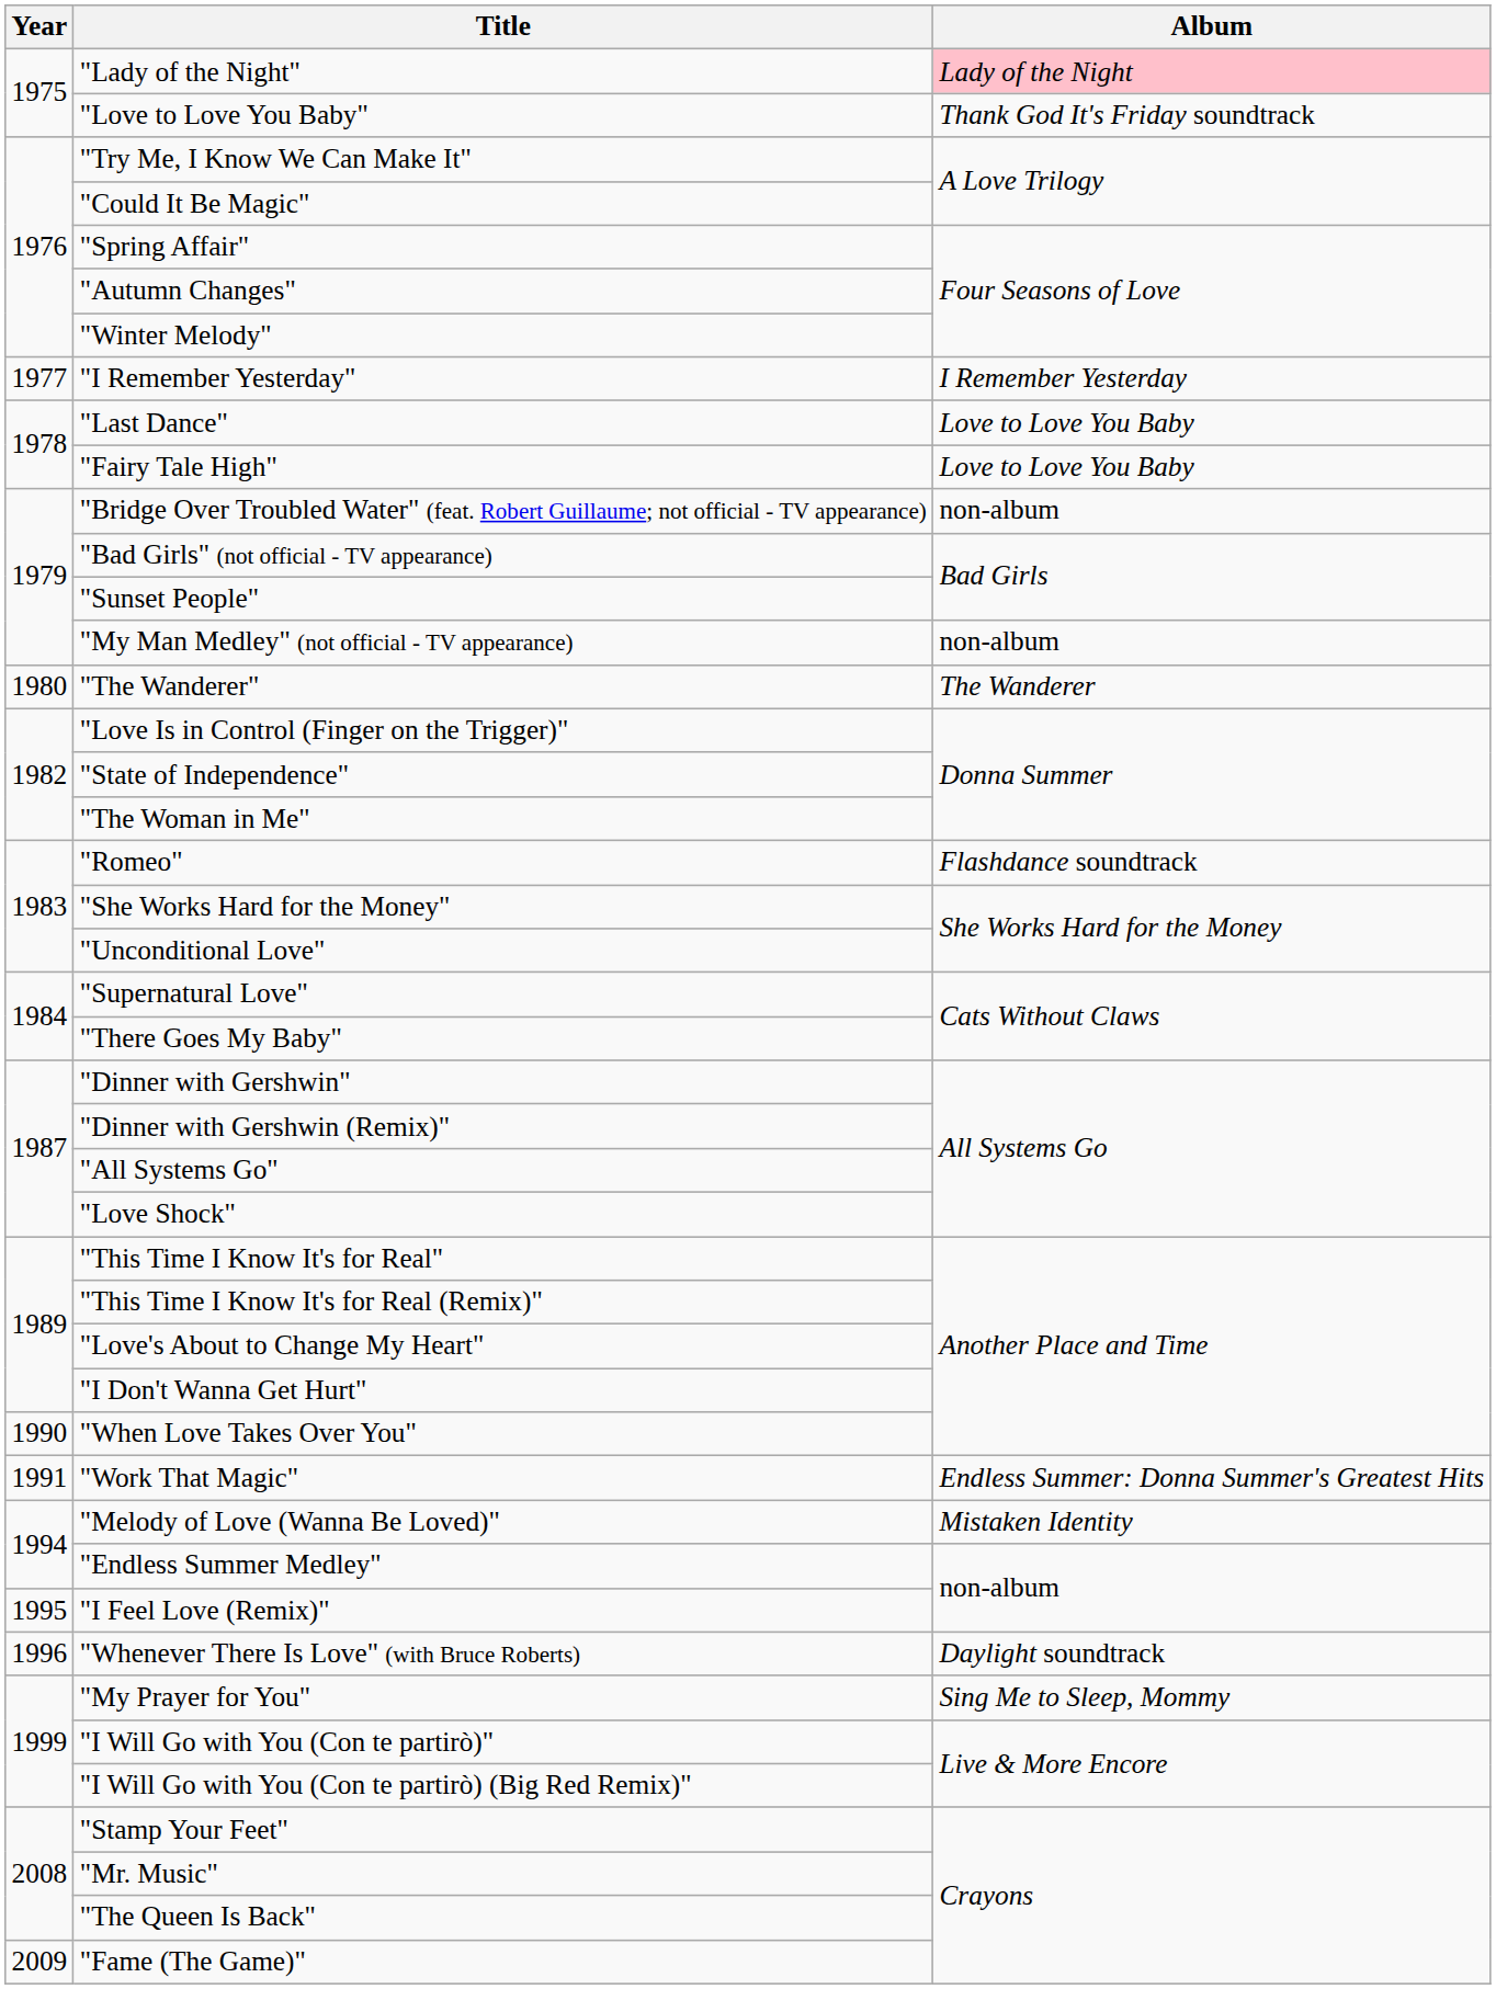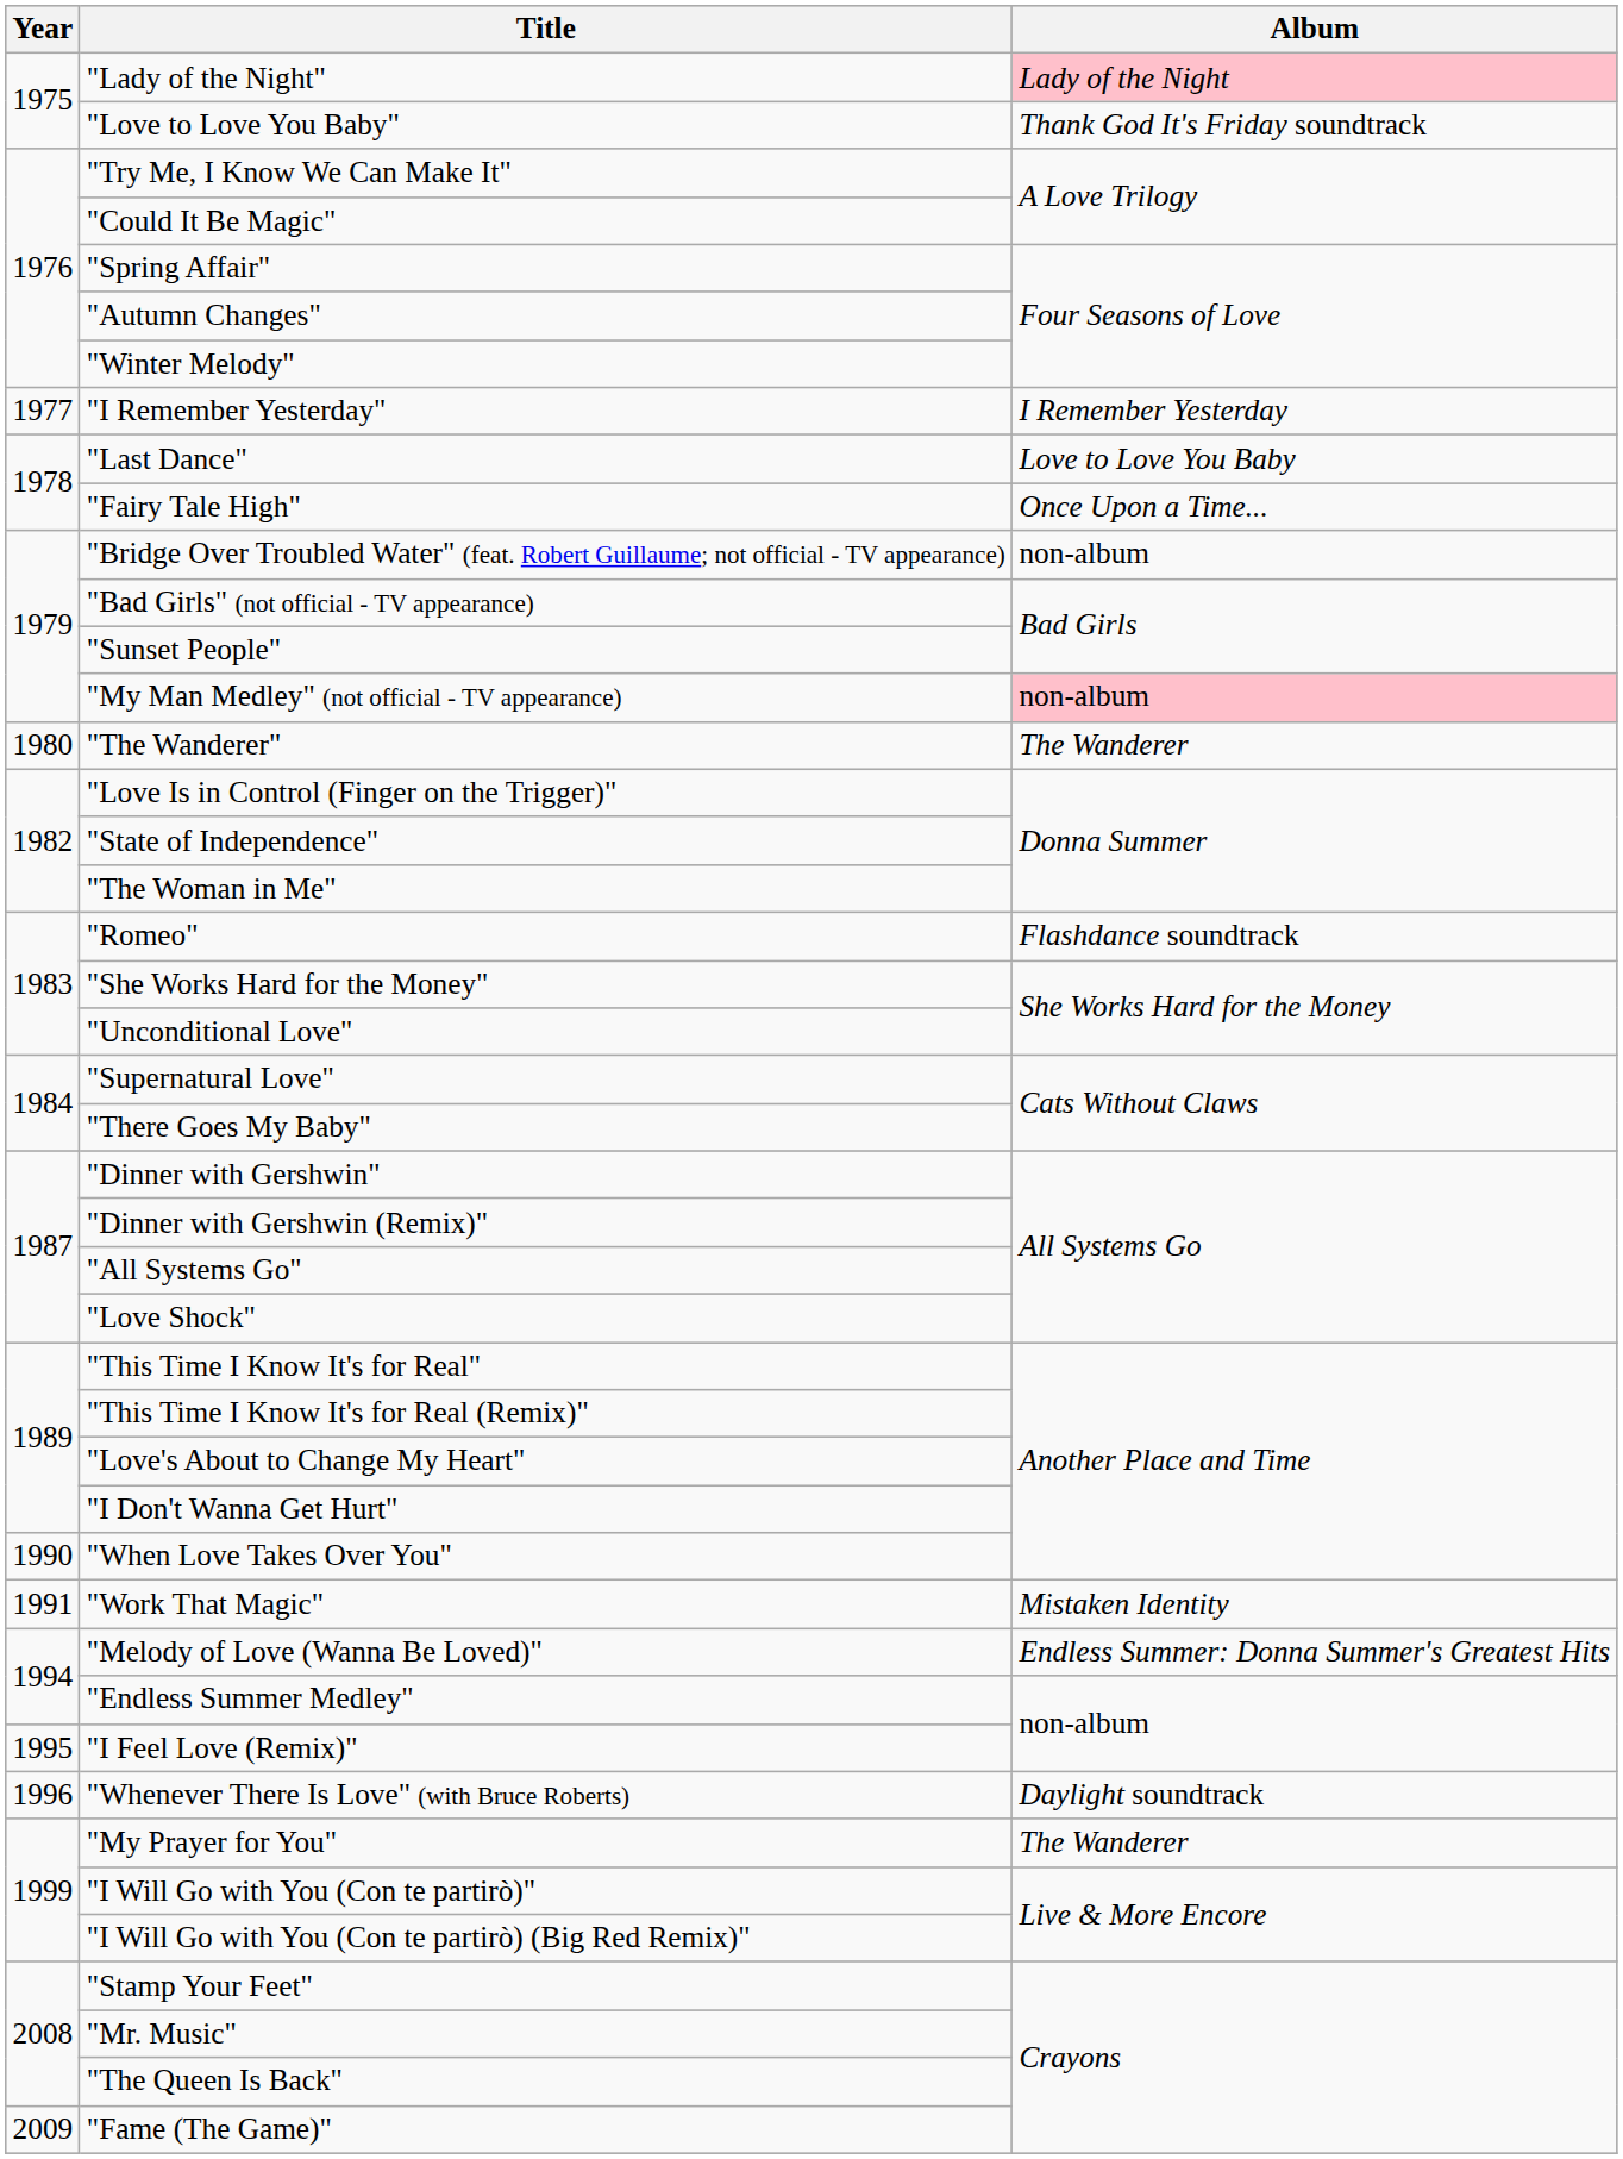"Fairy Tale High" | Album: Love to Love You Baby -> Once Upon a Time...
"My Man Medley" (not official - TV appearance) | Album: no background -> pink background
"Work That Magic" | Album: Endless Summer: Donna Summer's Greatest Hits -> Mistaken Identity
"Melody of Love (Wanna Be Loved)" | Album: Mistaken Identity -> Endless Summer: Donna Summer's Greatest Hits
"My Prayer for You" | Album: Sing Me to Sleep, Mommy -> The Wanderer
